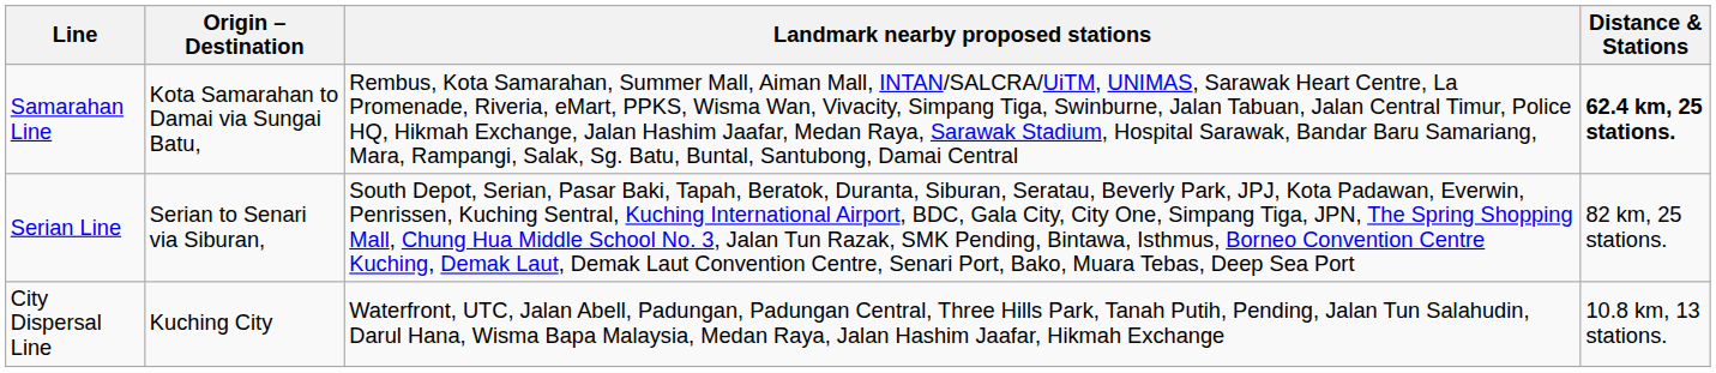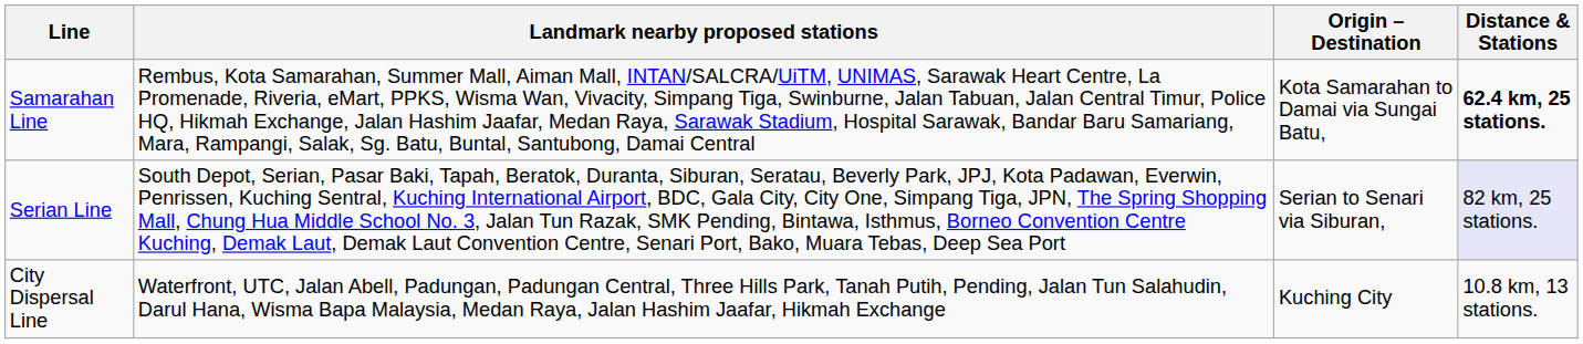columns swapped: Origin – Destination <-> Landmark nearby proposed stations
Serian Line | Distance & Stations: no background -> lavender background
